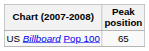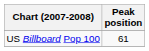US Billboard Pop 100 | Peak position: 65 -> 61
